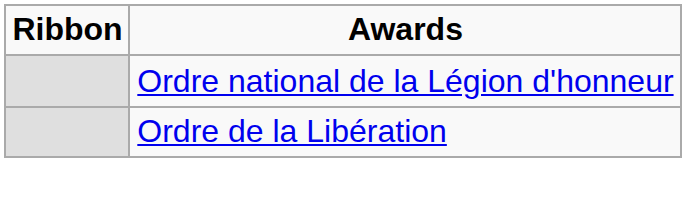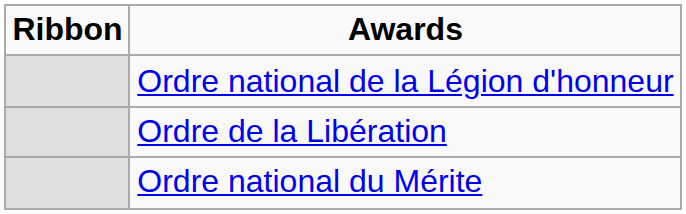+ row: Ordre national du Mérite
